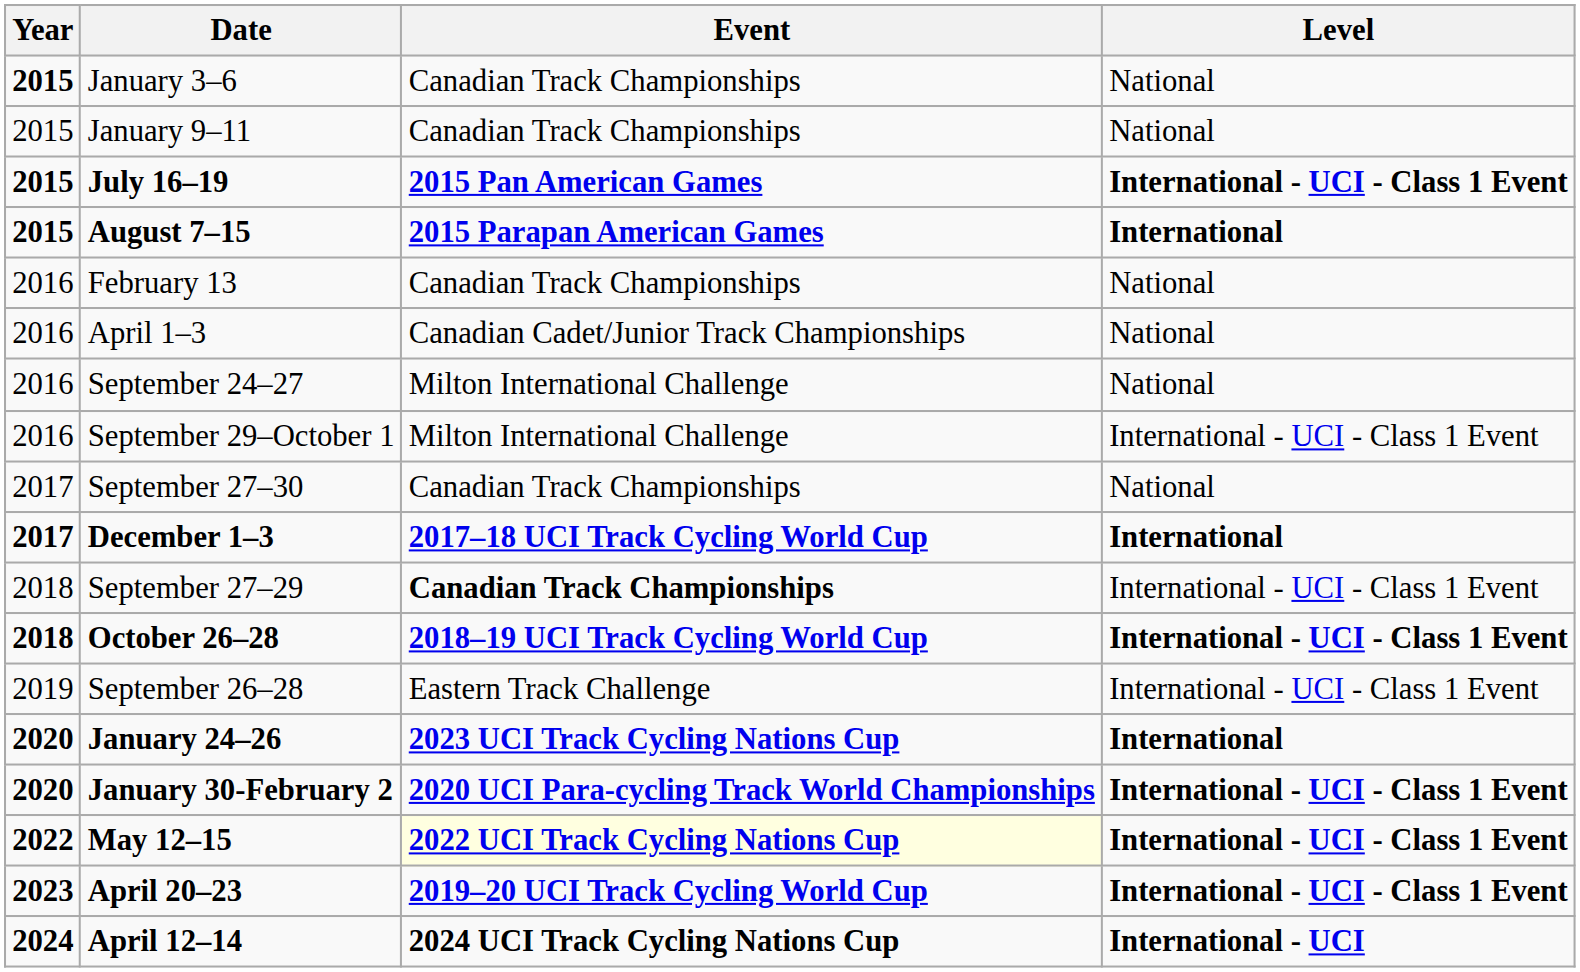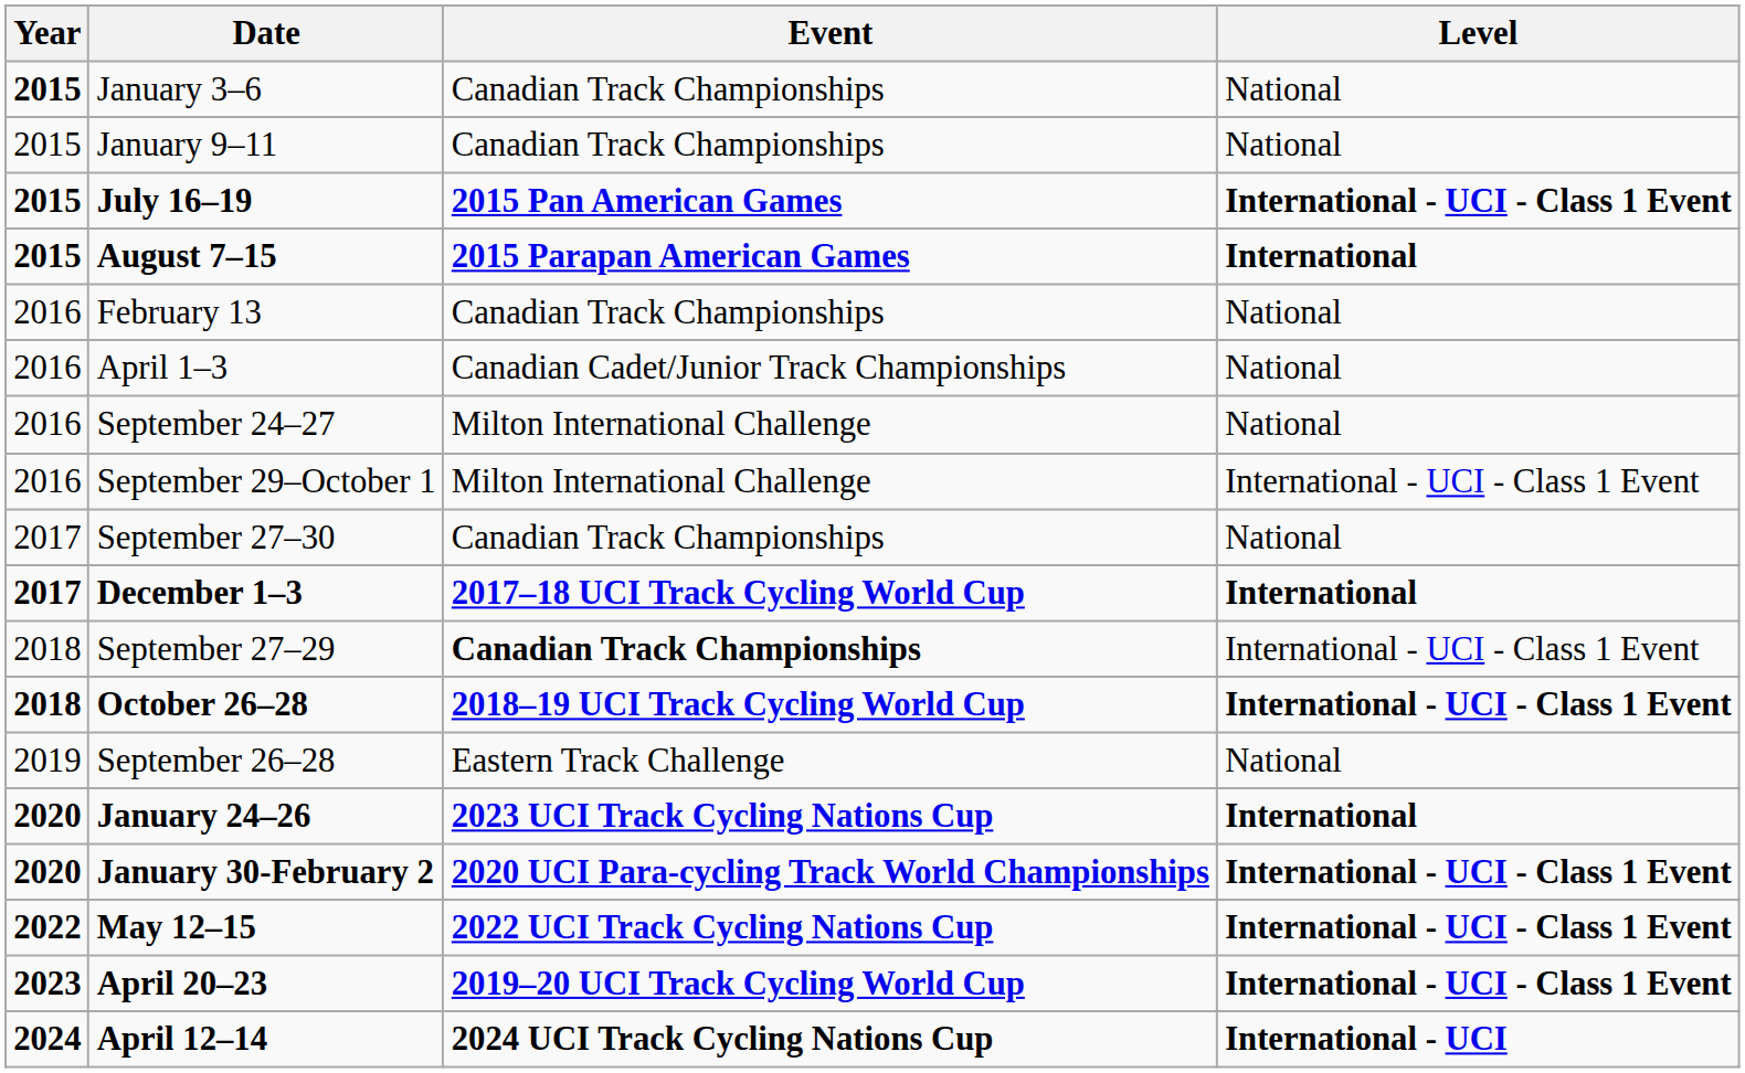September 26–28 | Level: International - UCI - Class 1 Event -> National
May 12–15 | Event: lightyellow background -> no background
